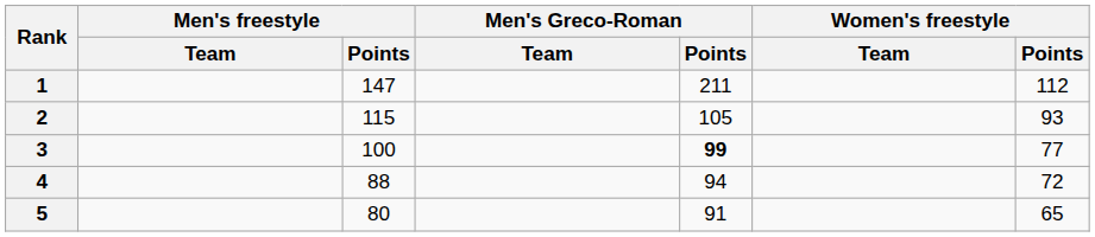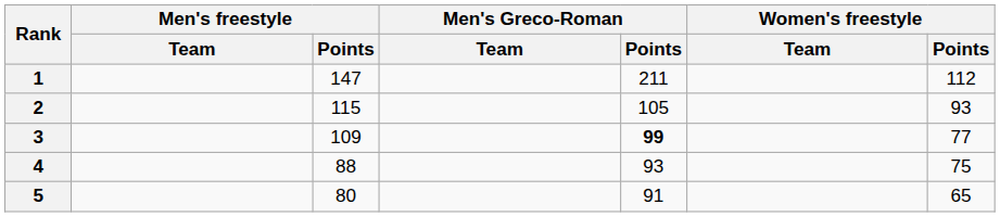3 | Men's freestyle / Points: 100 -> 109
4 | Men's Greco-Roman / Points: 94 -> 93
4 | Women's freestyle / Points: 72 -> 75
